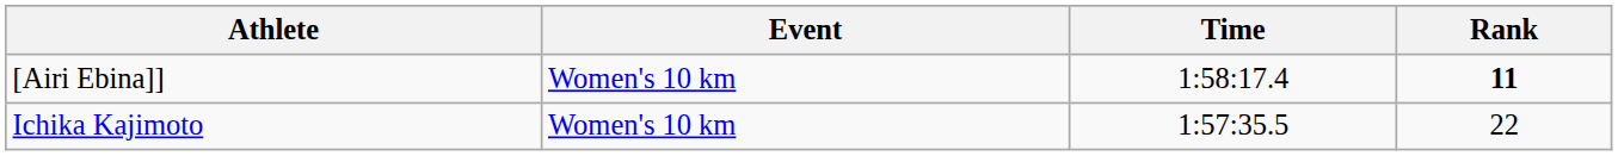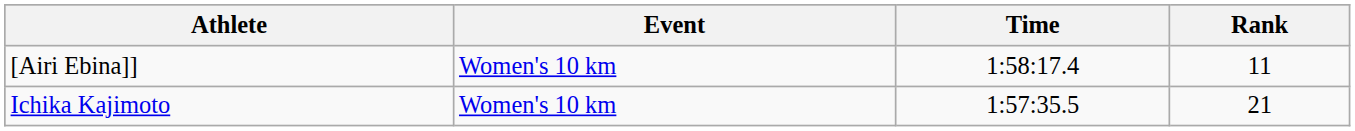[Airi Ebina]] | Rank: bold -> normal
Ichika Kajimoto | Rank: 22 -> 21
